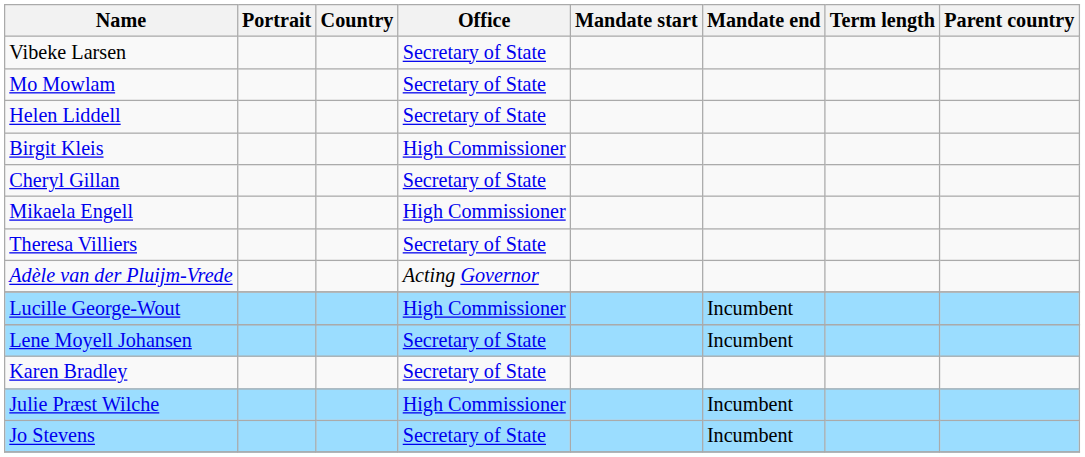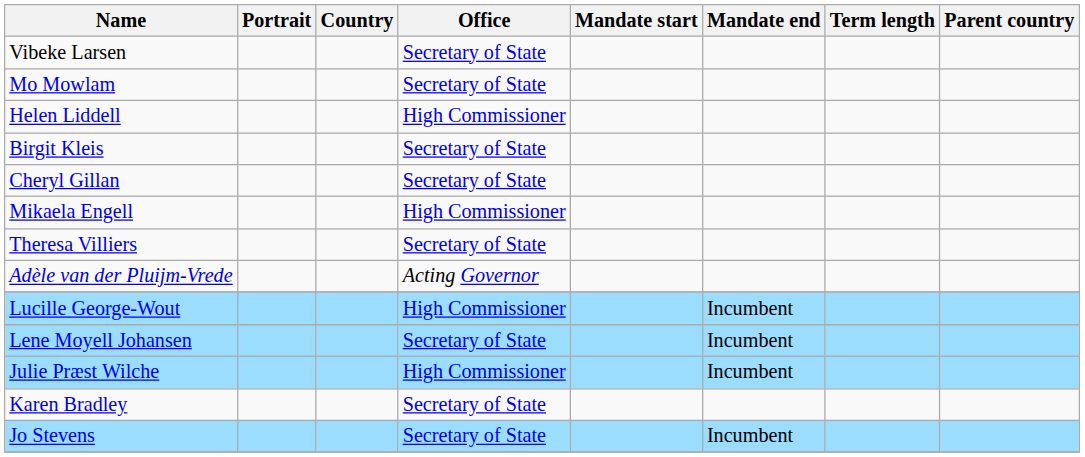Helen Liddell | Office: Secretary of State -> High Commissioner
Birgit Kleis | Office: High Commissioner -> Secretary of State
rows swapped: Karen Bradley <-> Julie Præst Wilche
